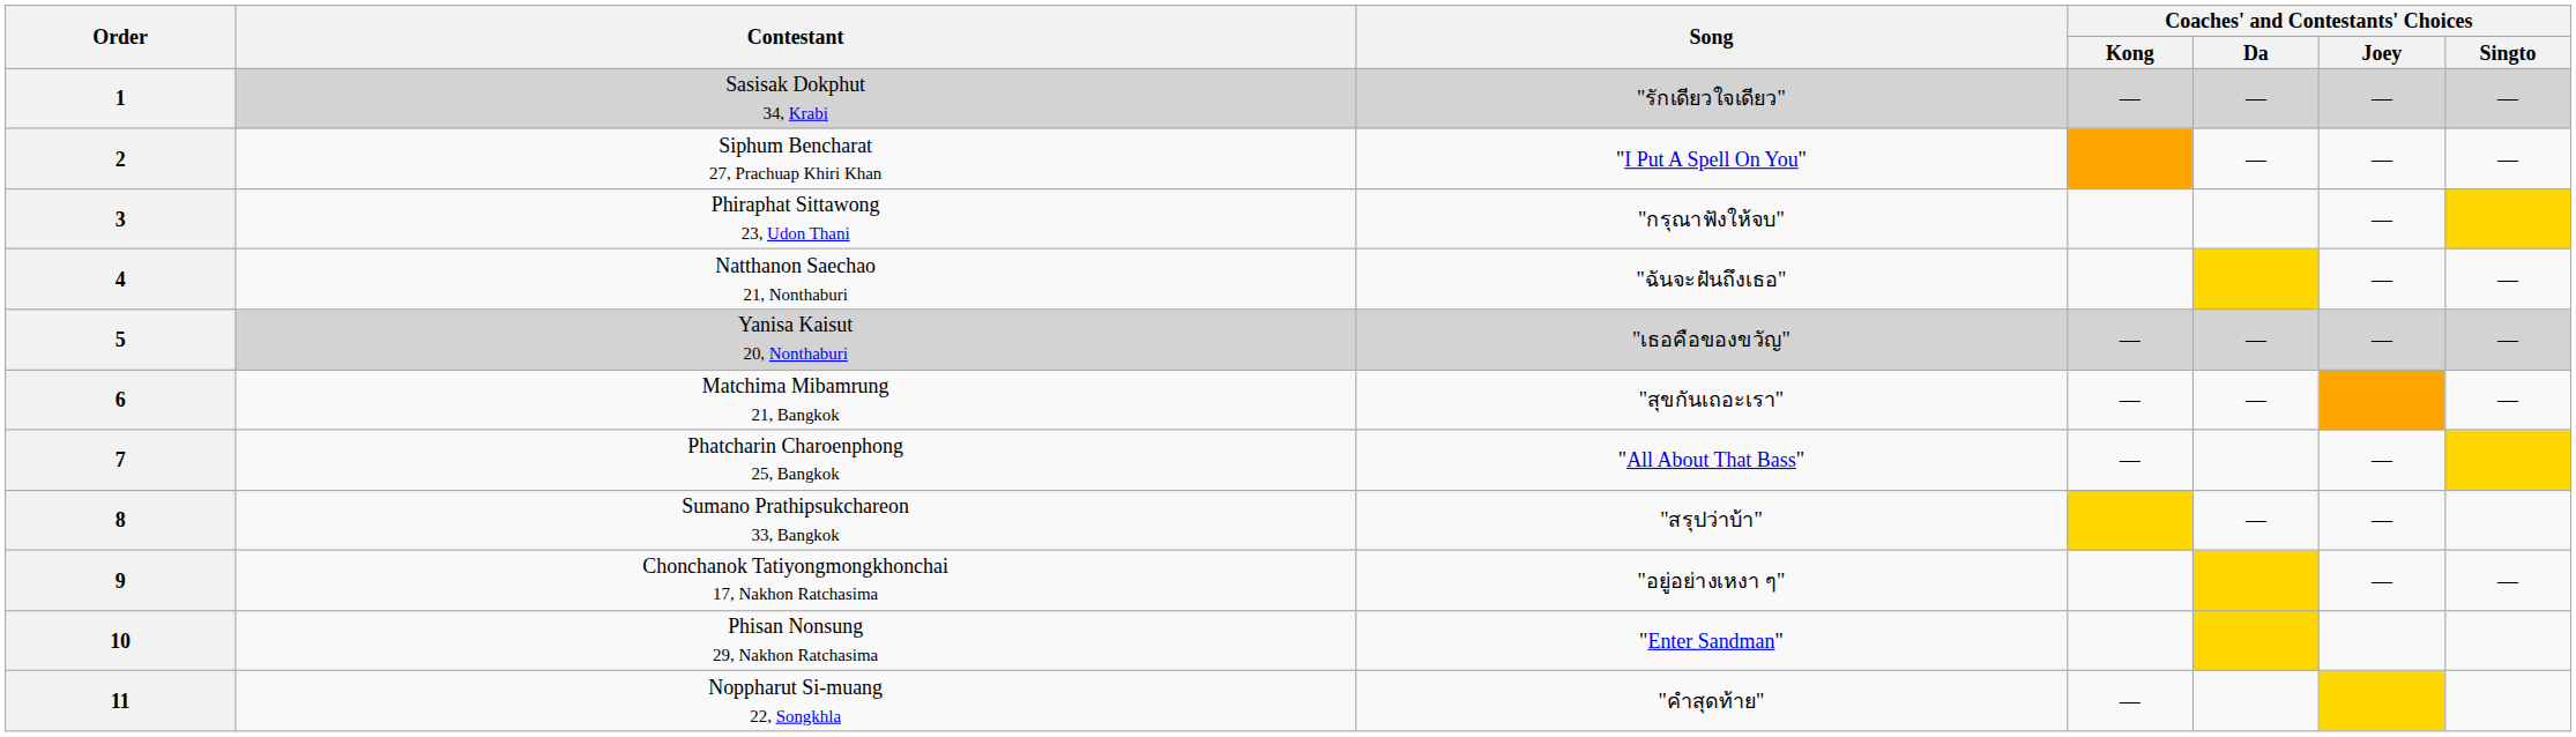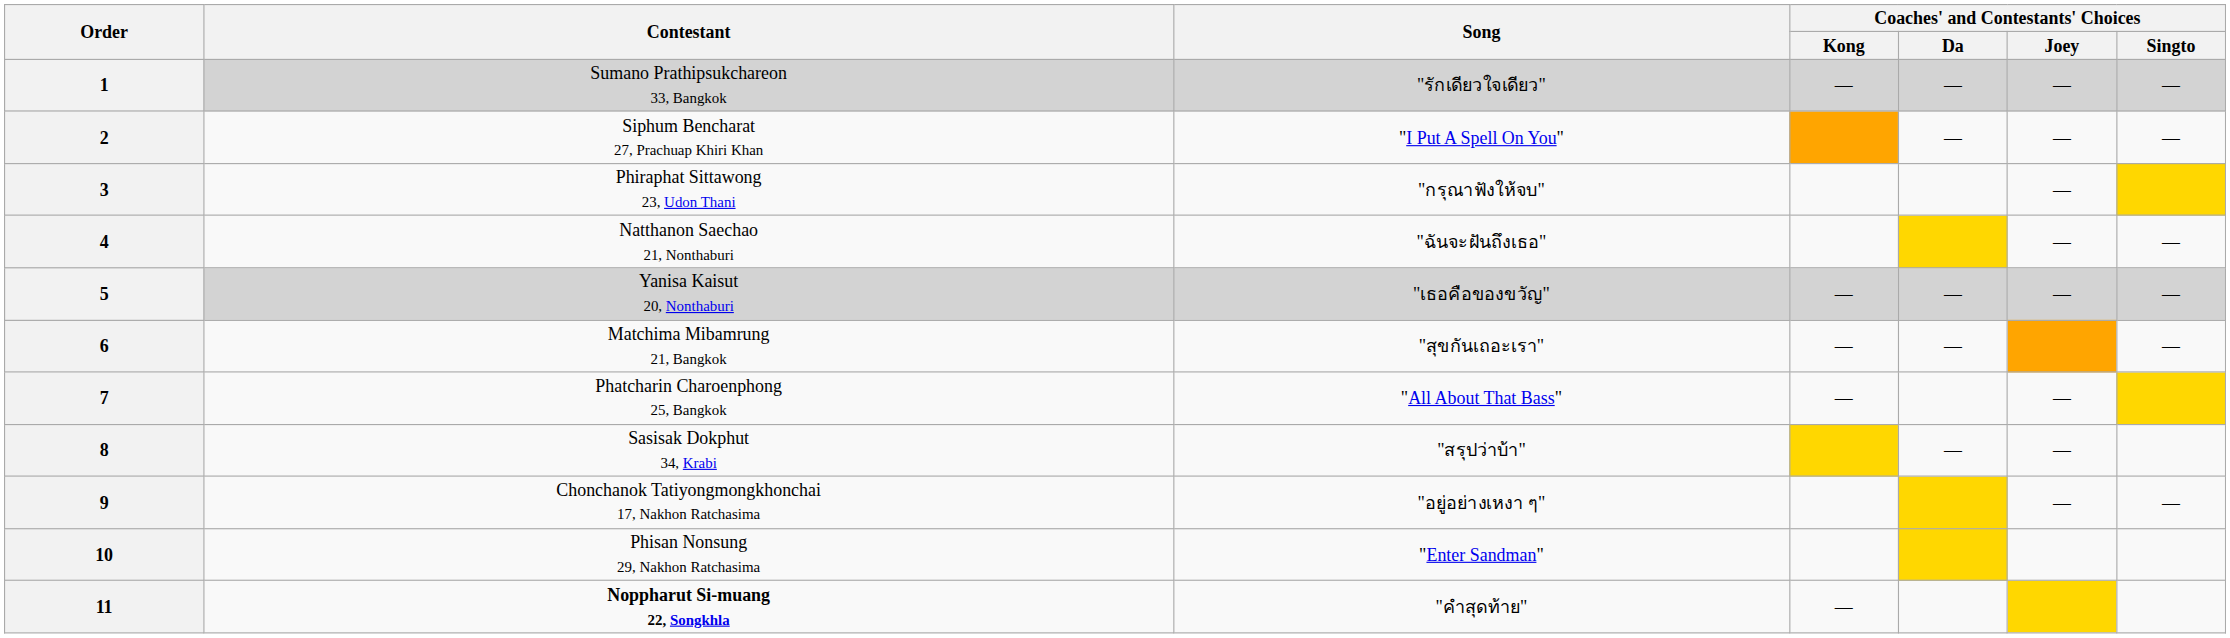1 | Contestant: Sasisak Dokphut 34, Krabi -> Sumano Prathipsukchareon 33, Bangkok
8 | Contestant: Sumano Prathipsukchareon 33, Bangkok -> Sasisak Dokphut 34, Krabi
11 | Contestant: normal -> bold
